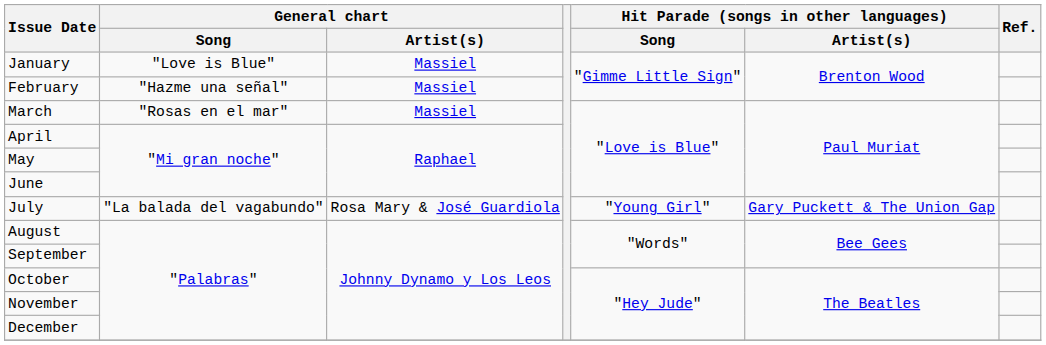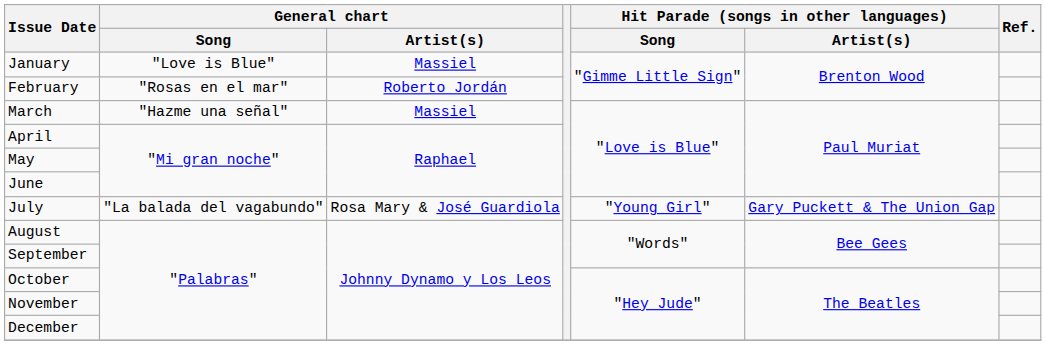February | General chart / Song: "Hazme una señal" -> "Rosas en el mar"
February | General chart / Artist(s): Massiel -> Roberto Jordán
March | General chart / Song: "Rosas en el mar" -> "Hazme una señal"
